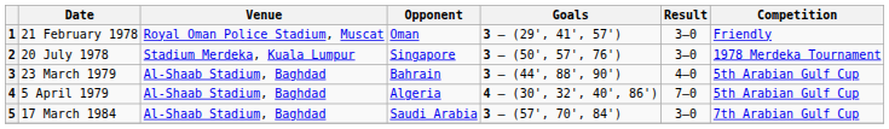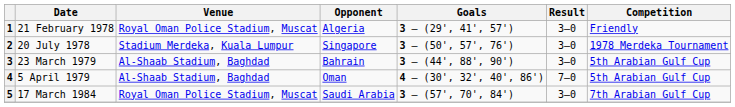1 | Opponent: Oman -> Algeria
3 | Result: 4–0 -> 3–0
4 | Opponent: Algeria -> Oman
5 | Venue: Al-Shaab Stadium, Baghdad -> Royal Oman Police Stadium, Muscat
